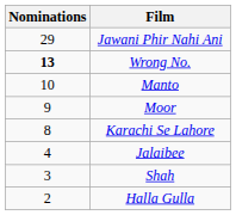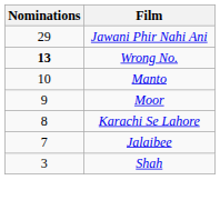Jalaibee | Nominations: 4 -> 7
- row: 2 | Halla Gulla
